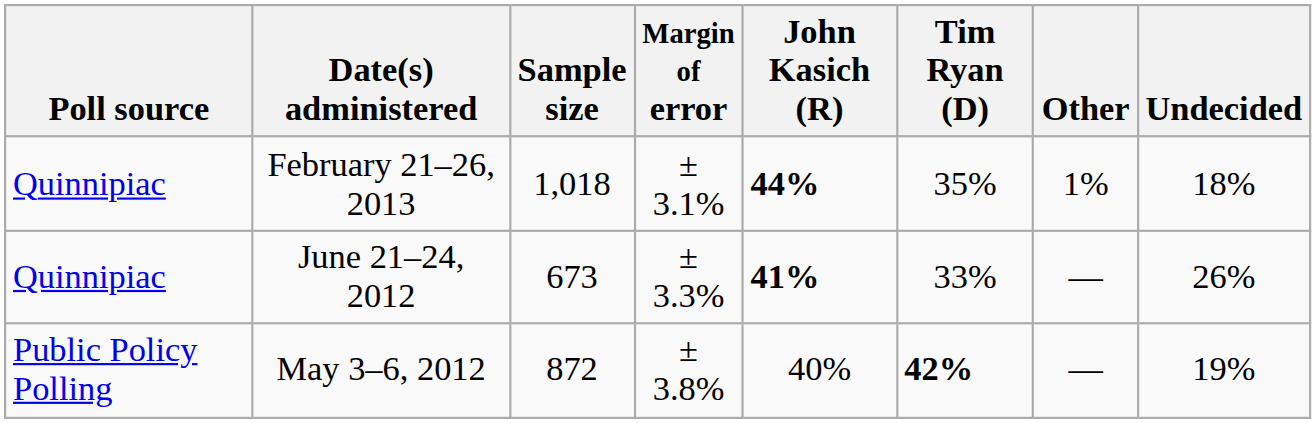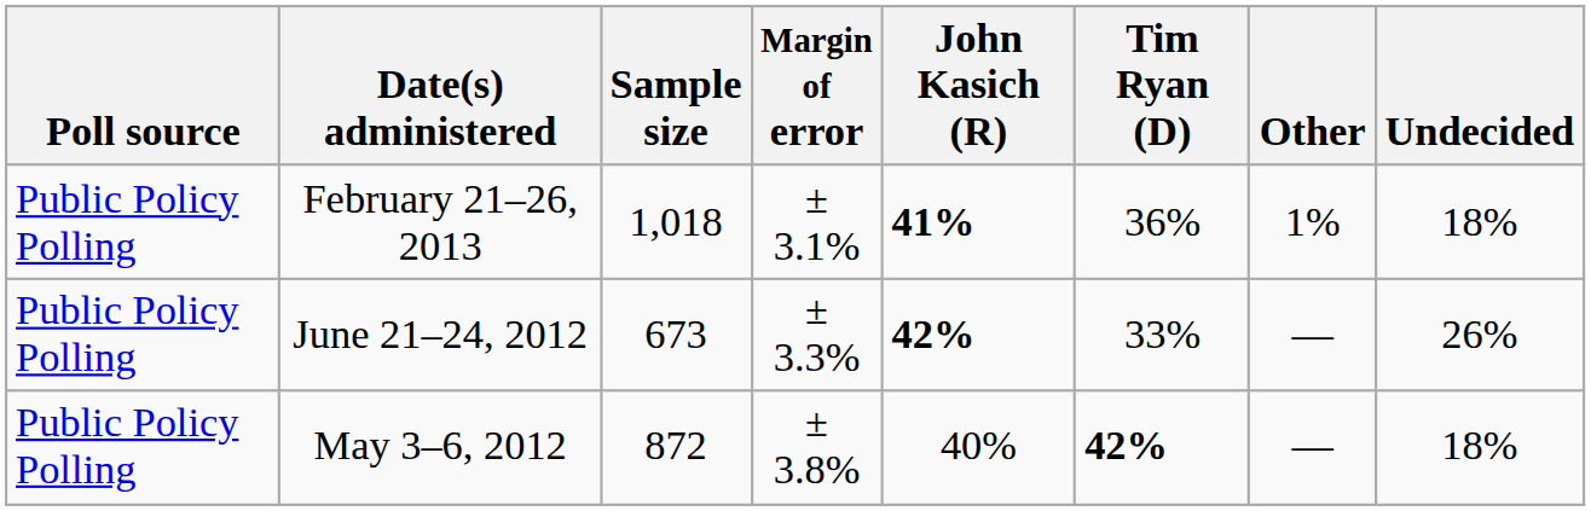February 21–26, 2013 | Poll source: Quinnipiac -> Public Policy Polling
February 21–26, 2013 | John Kasich (R): 44% -> 41%
February 21–26, 2013 | Tim Ryan (D): 35% -> 36%
June 21–24, 2012 | Poll source: Quinnipiac -> Public Policy Polling
June 21–24, 2012 | John Kasich (R): 41% -> 42%
May 3–6, 2012 | Undecided: 19% -> 18%
